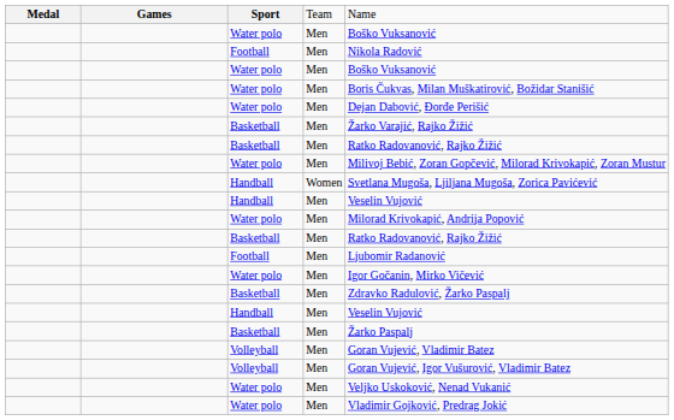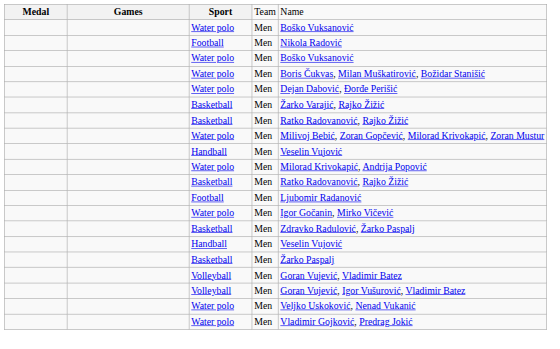- row: Handball | Women | Svetlana Mugoša, Ljiljana Mugoša, Zorica Pavićević
